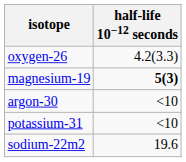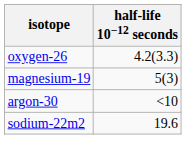magnesium-19 | half-life 10−12 seconds: bold -> normal
- row: potassium-31 | <10
